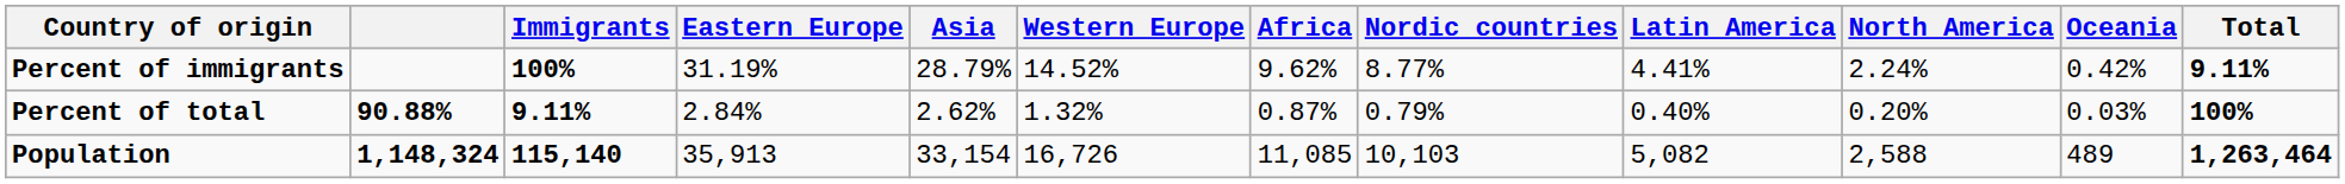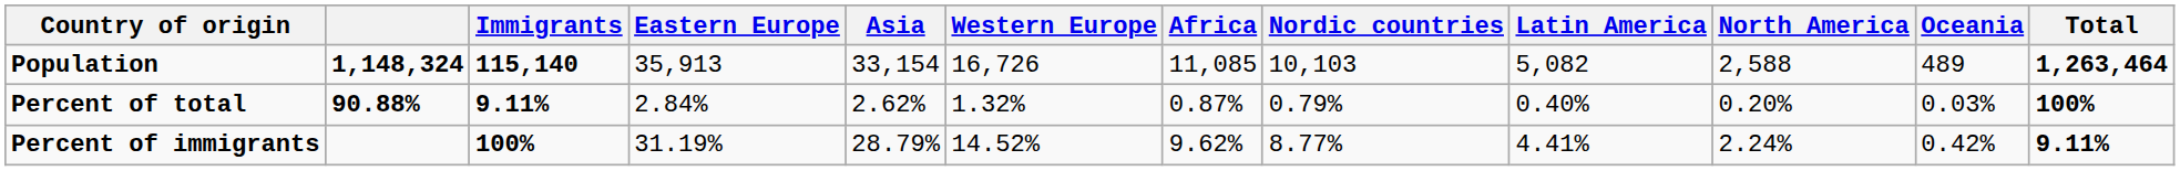rows swapped: Population <-> Percent of immigrants
